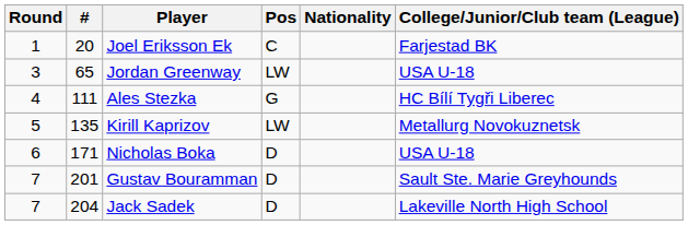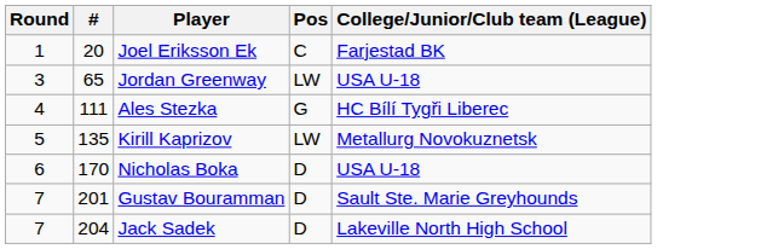- column: Nationality
Nicholas Boka | #: 171 -> 170
